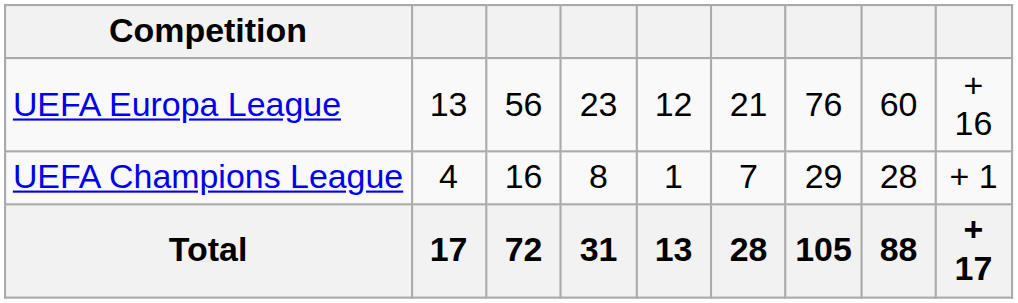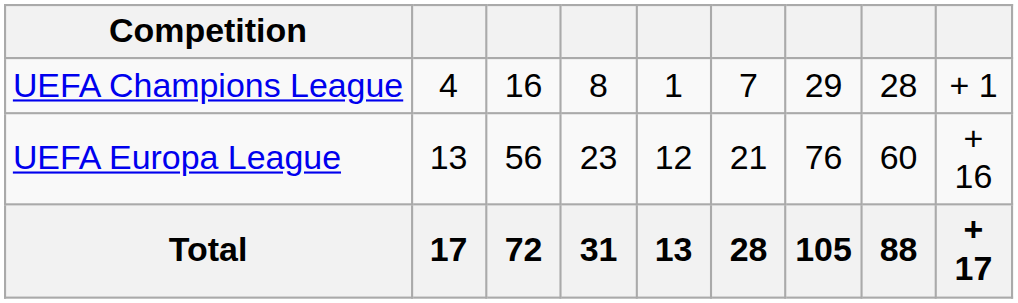rows swapped: UEFA Champions League <-> UEFA Europa League
